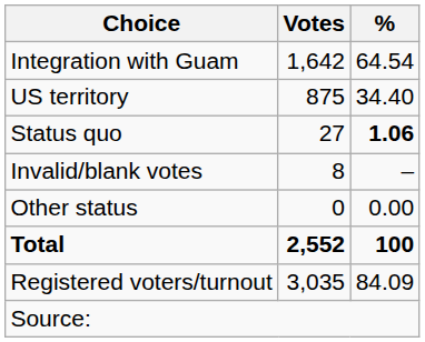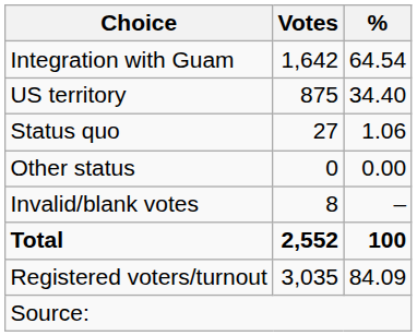Status quo | %: bold -> normal
rows swapped: Other status <-> Invalid/blank votes
